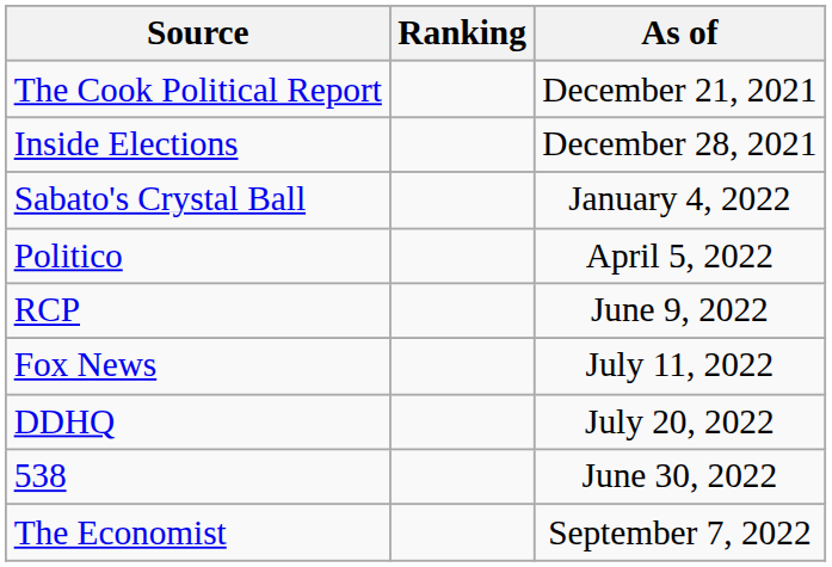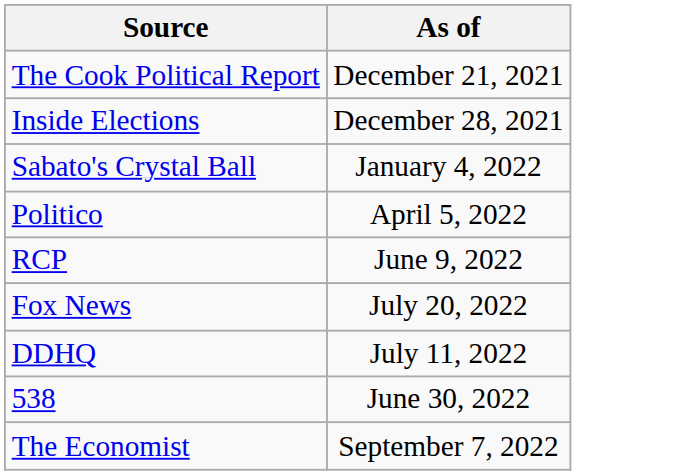- column: Ranking
Fox News | As of: July 11, 2022 -> July 20, 2022
DDHQ | As of: July 20, 2022 -> July 11, 2022
